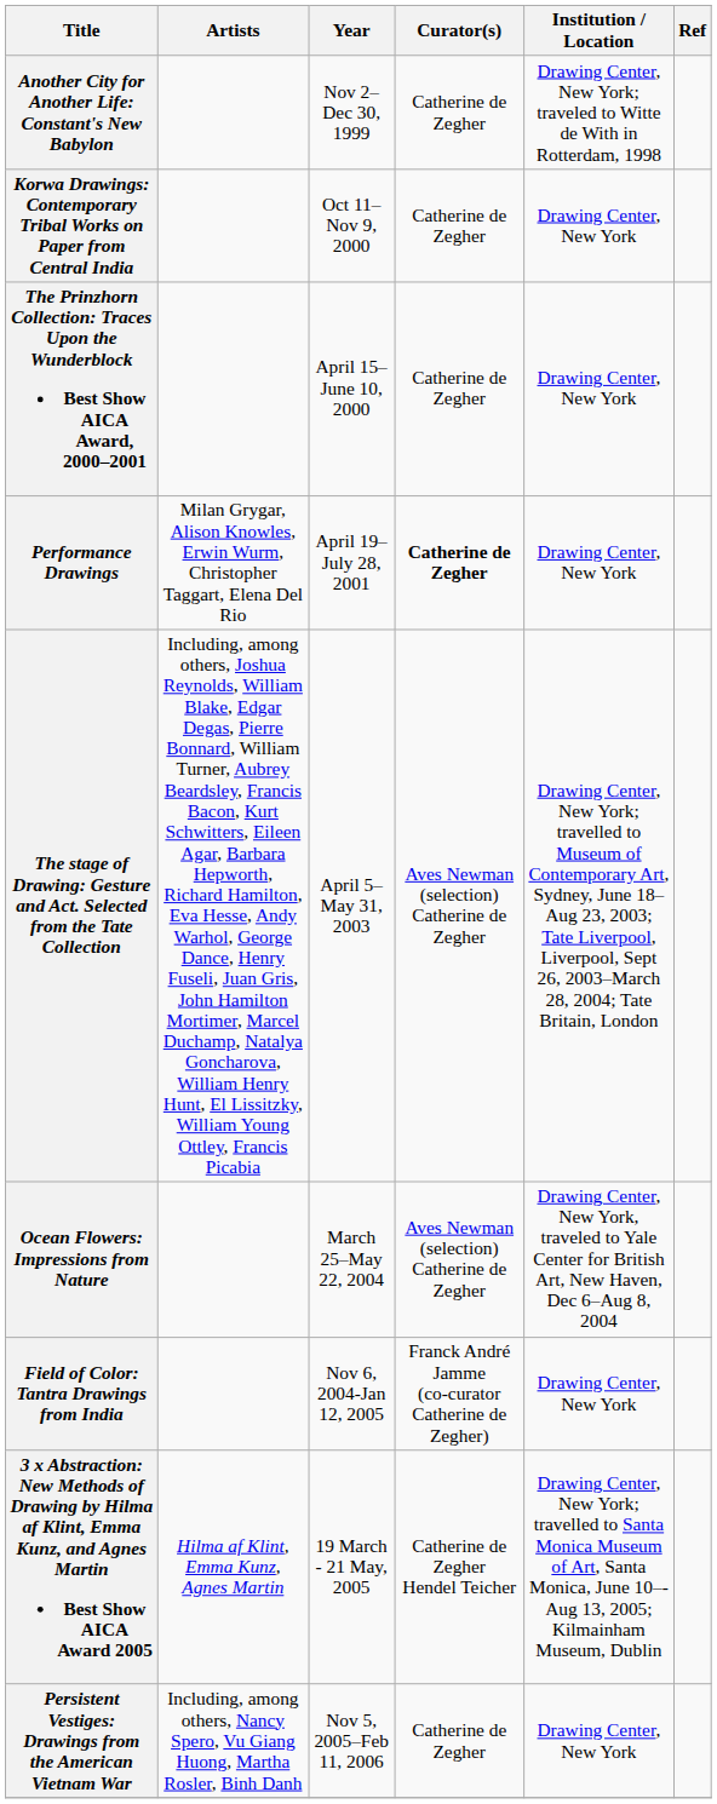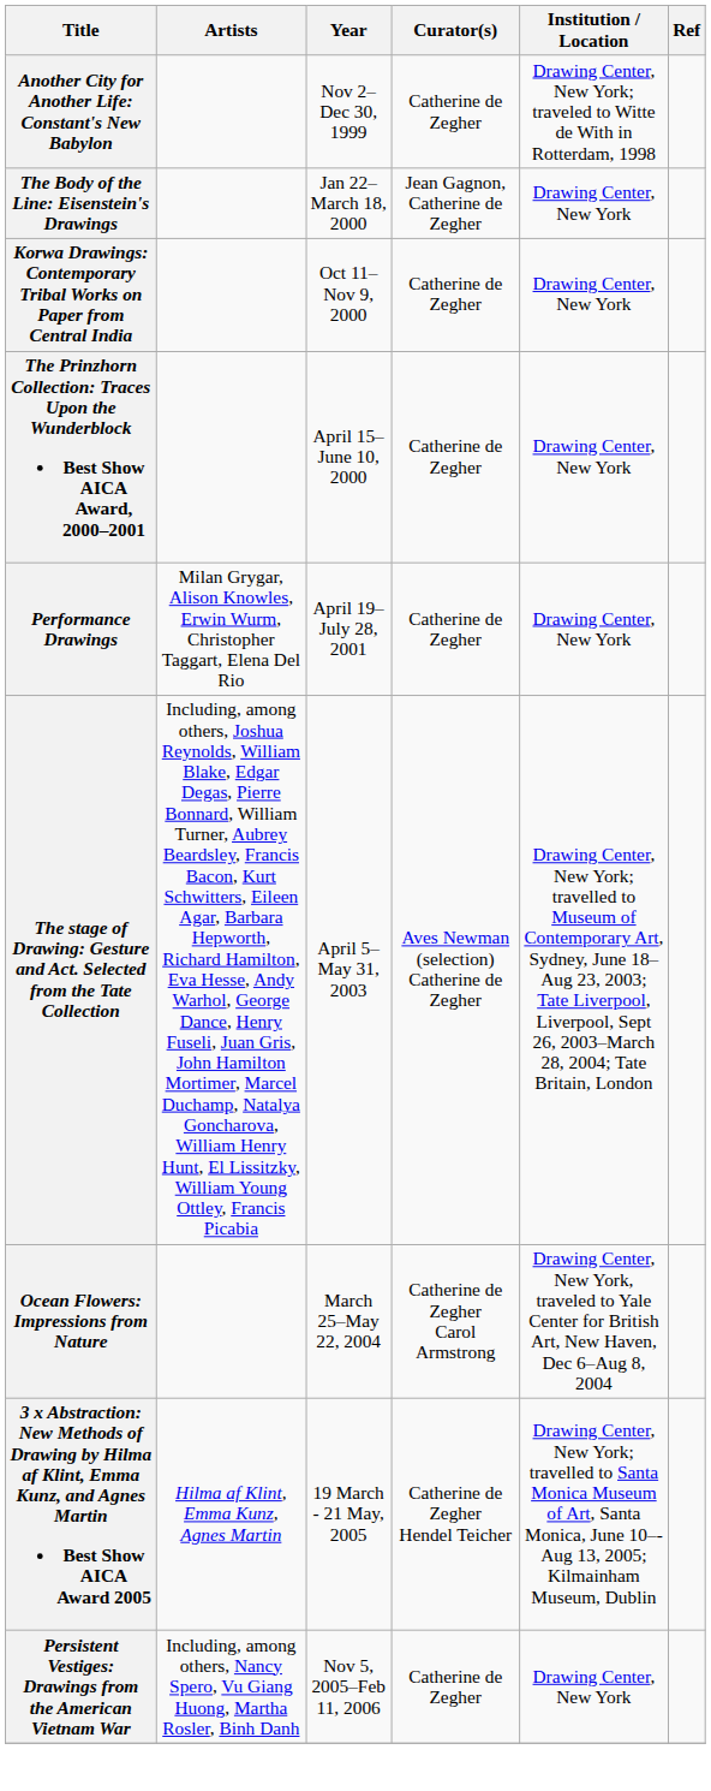+ row: The Body of the Line: Eisenstein's Drawings | Jan 22– March 18, 2000 | Jean Gagnon, Catherine de Zegher | Drawing Center, New York
Performance Drawings | Curator(s): bold -> normal
Ocean Flowers: Impressions from Nature | Curator(s): Aves Newman (selection) Catherine de Zegher -> Catherine de Zegher Carol Armstrong
- row: Field of Color: Tantra Drawings from India | Nov 6, 2004-Jan 12, 2005 | Franck André Jamme (co-curator Catherine de Zegher) | Drawing Center, New York
